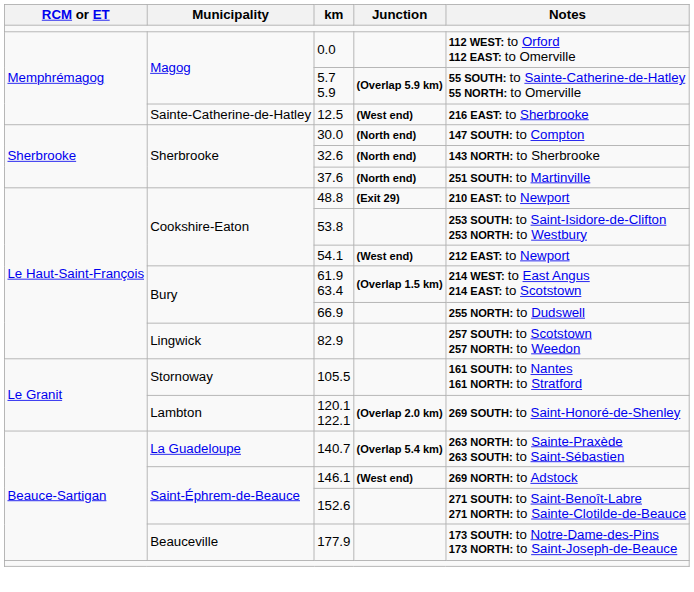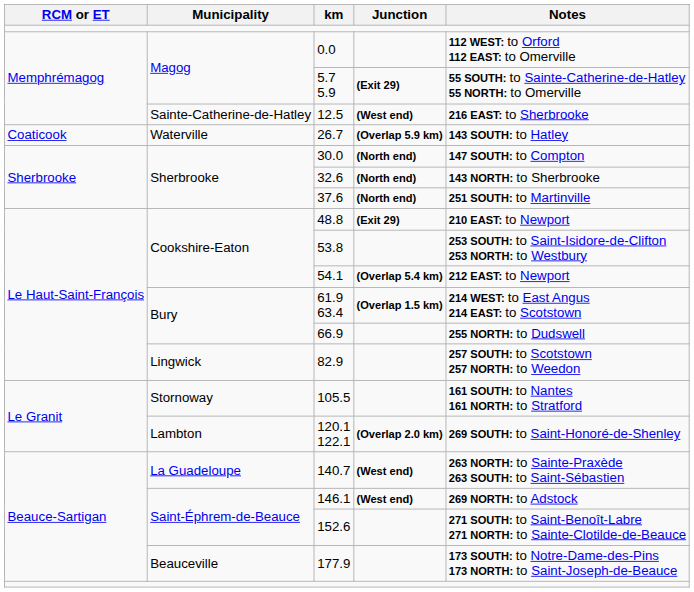5.7 5.9 | Junction: (Overlap 5.9 km) -> (Exit 29)
+ row: Coaticook | Waterville | 26.7 | (Overlap 5.9 km) | 143 SOUTH: to Hatley
54.1 | Junction: (West end) -> (Overlap 5.4 km)
140.7 | Junction: (Overlap 5.4 km) -> (West end)
